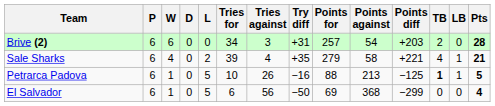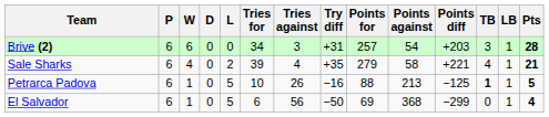Brive (2) | TB: 2 -> 3
Brive (2) | LB: 0 -> 1
El Salvador | LB: 0 -> 1
